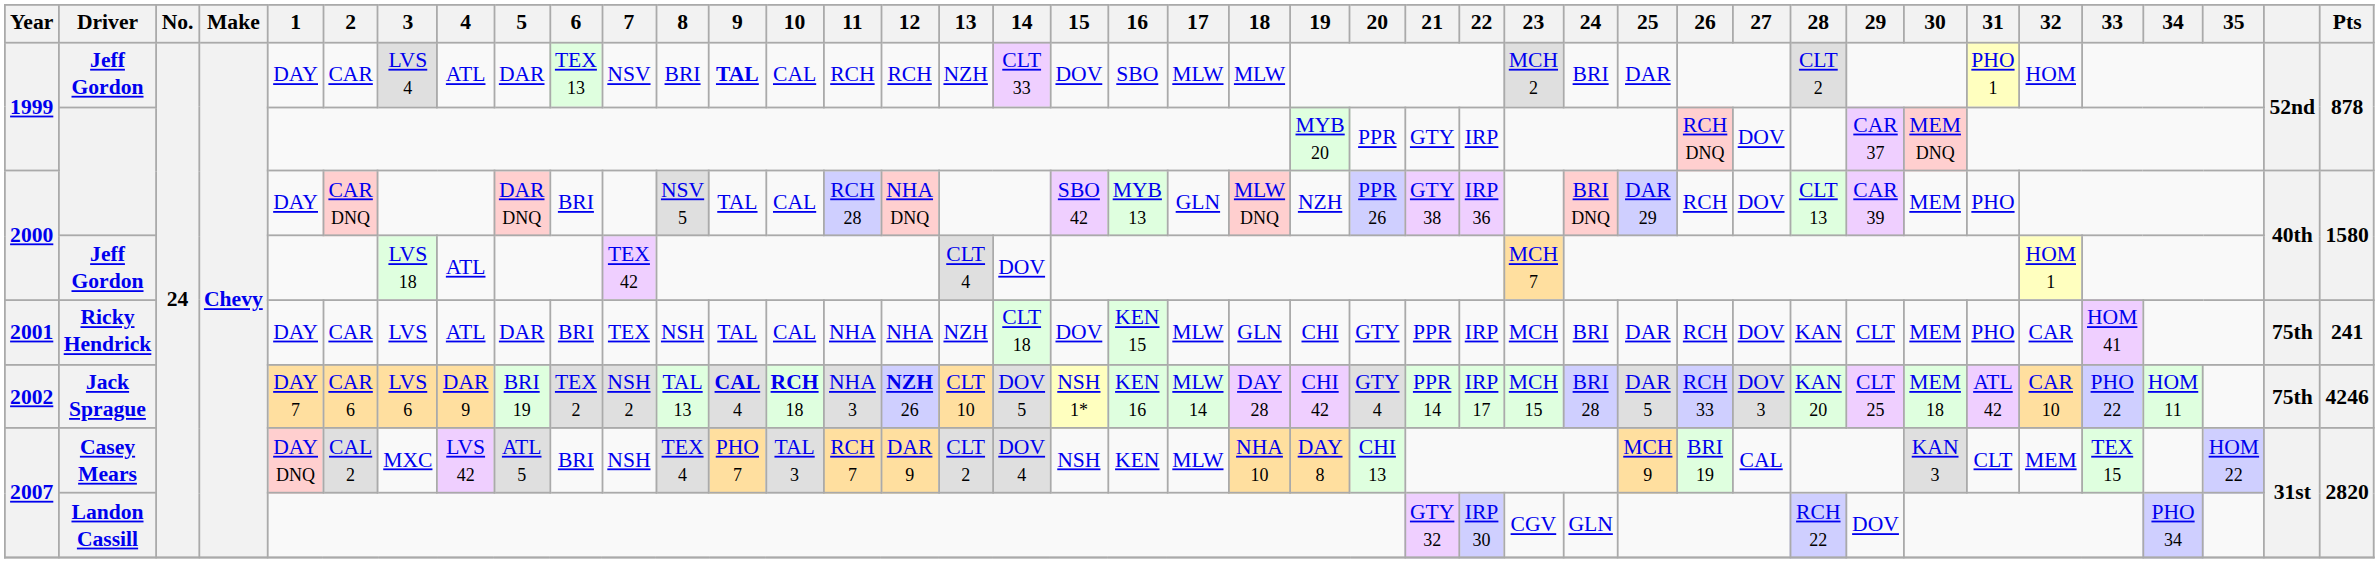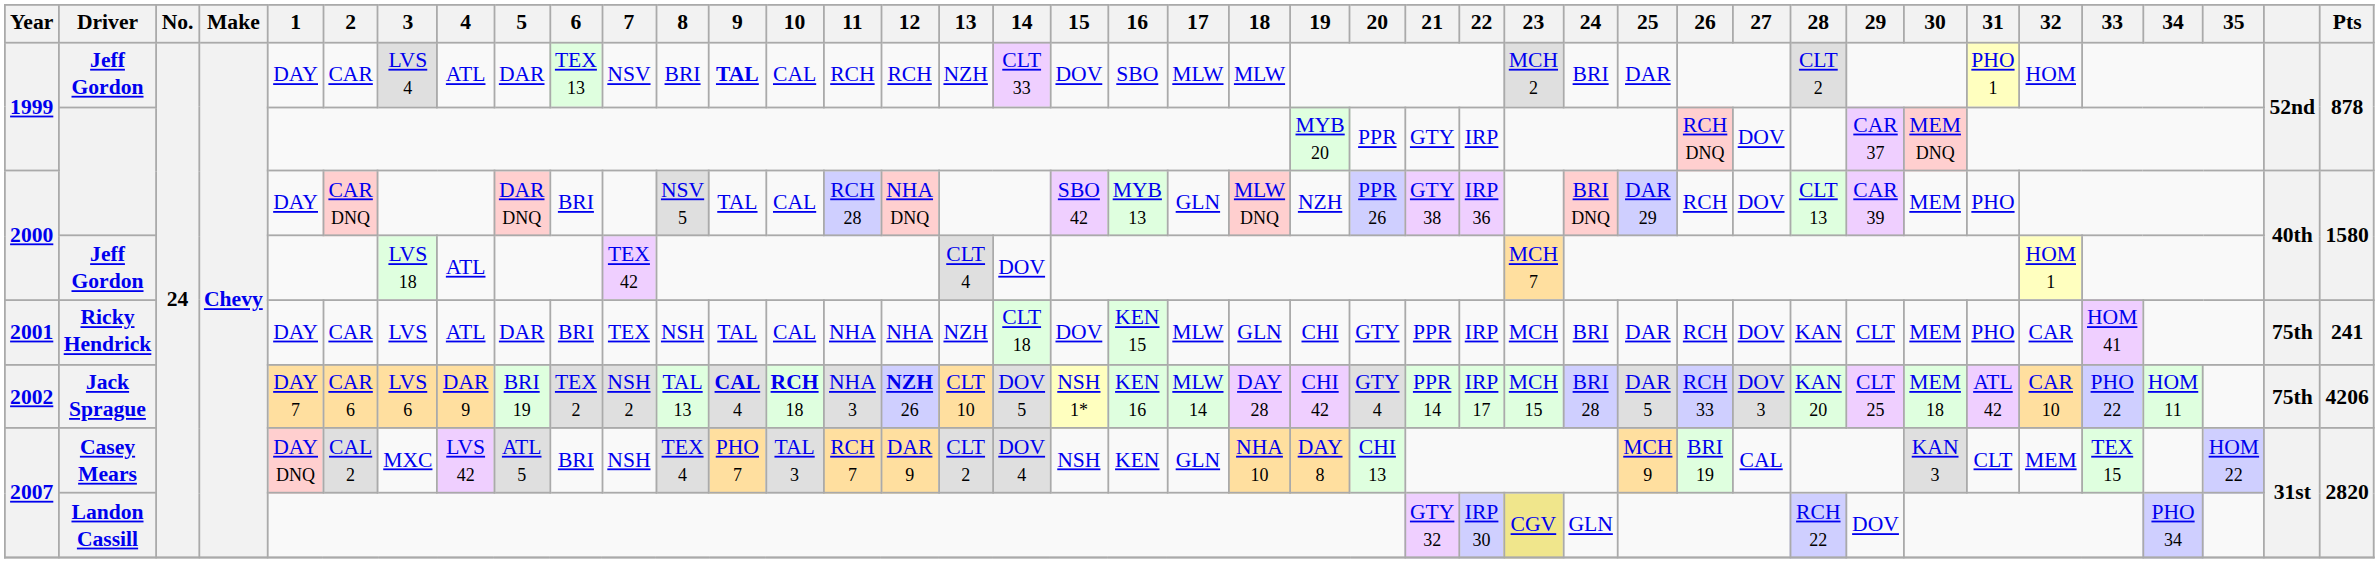Jack Sprague | Pts: 4246 -> 4206
Casey Mears | 17: MLW -> GLN
Landon Cassill | 23: no background -> khaki background
